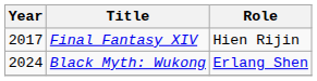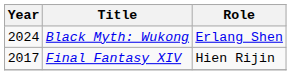rows swapped: Final Fantasy XIV <-> Black Myth: Wukong
